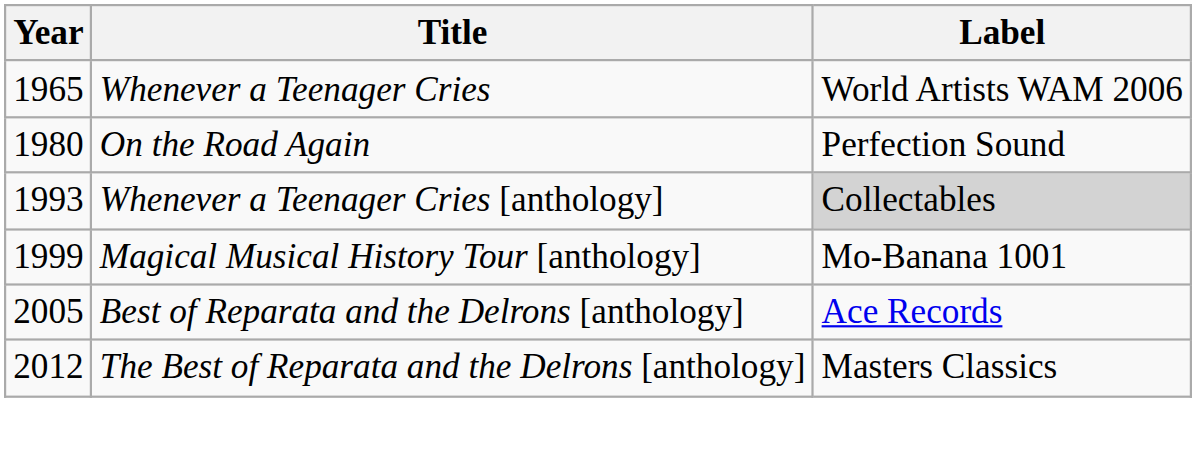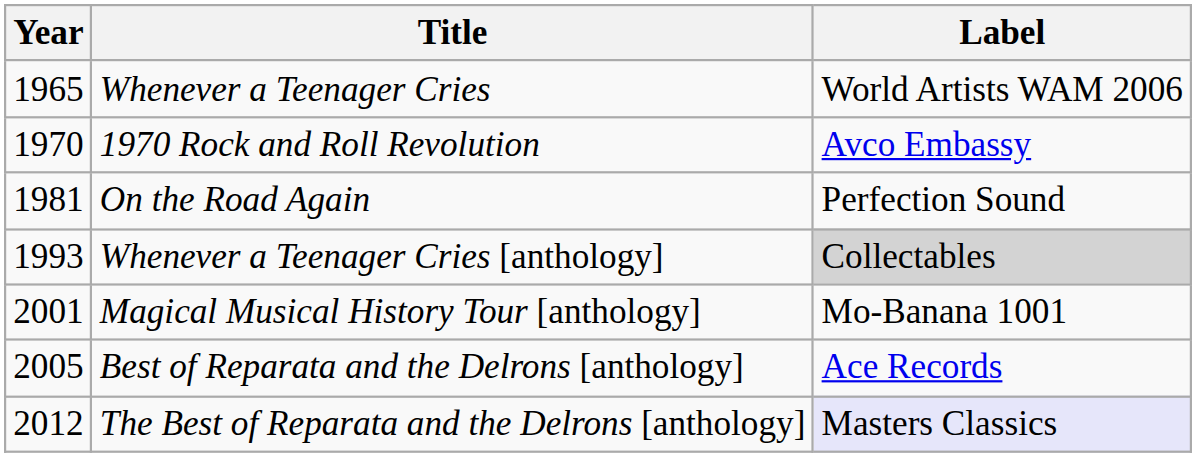+ row: 1970 | 1970 Rock and Roll Revolution | Avco Embassy
On the Road Again | Year: 1980 -> 1981
Magical Musical History Tour [anthology] | Year: 1999 -> 2001
The Best of Reparata and the Delrons [anthology] | Label: no background -> lavender background
